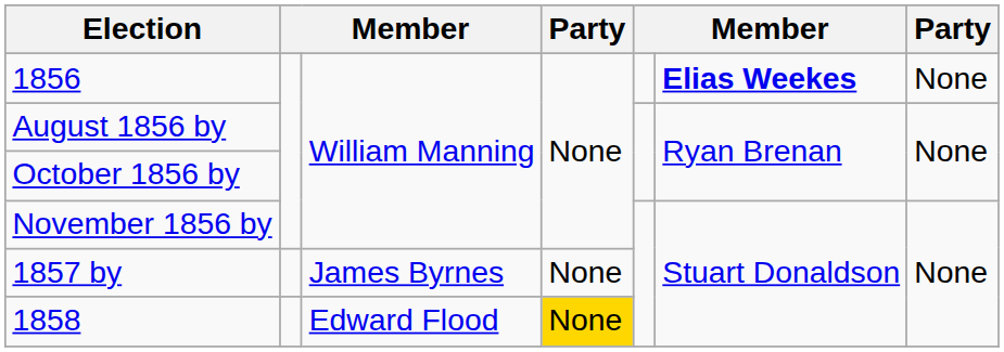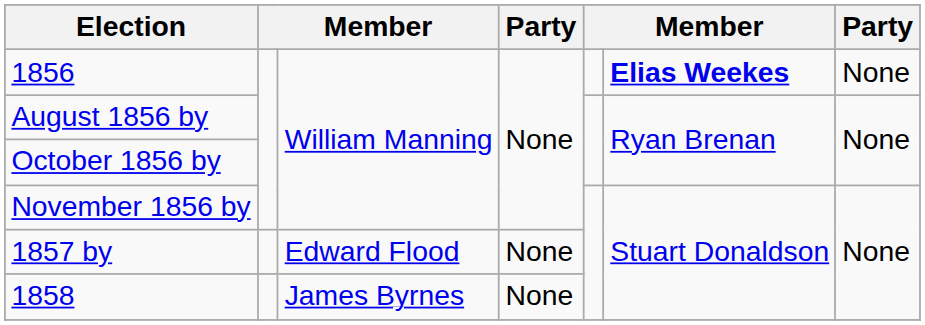1857 by | column 3: James Byrnes -> Edward Flood
1858 | column 3: Edward Flood -> James Byrnes
1858 | column 4: gold background -> no background
